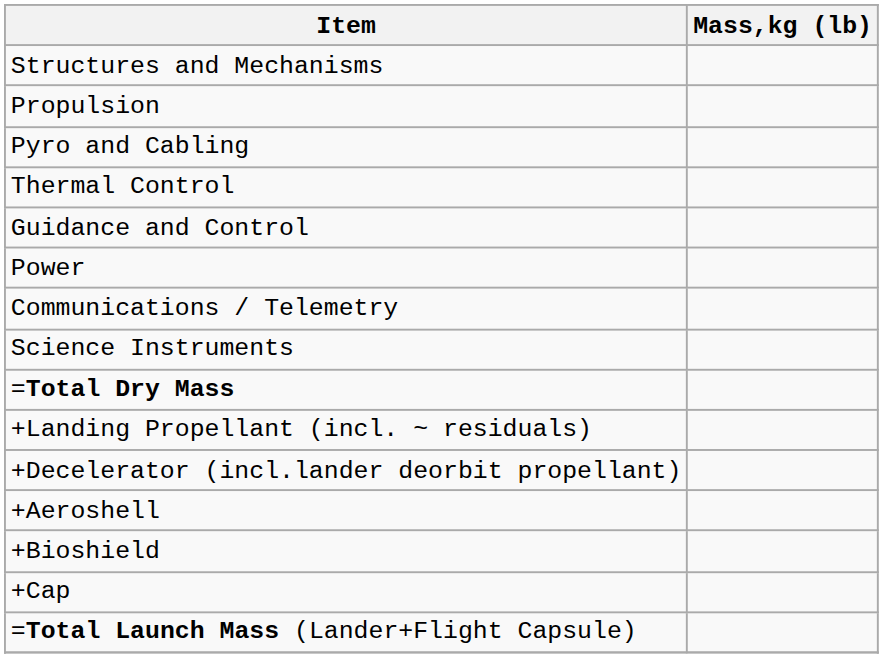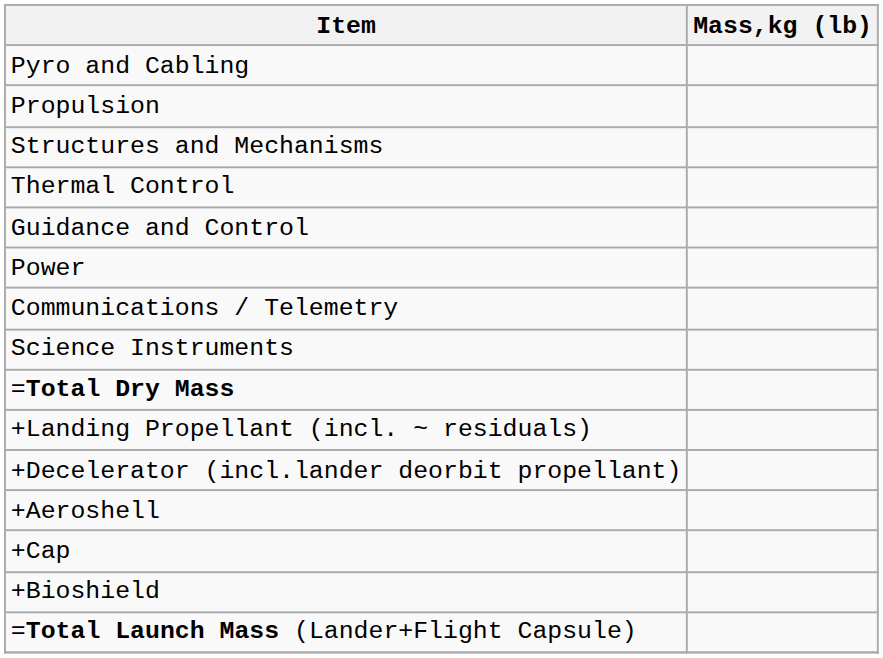rows swapped: Structures and Mechanisms <-> Pyro and Cabling
rows swapped: +Bioshield <-> +Cap
